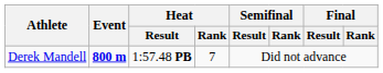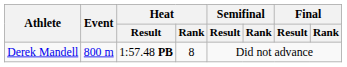Derek Mandell | Event: bold -> normal
Derek Mandell | Heat / Rank: 7 -> 8
